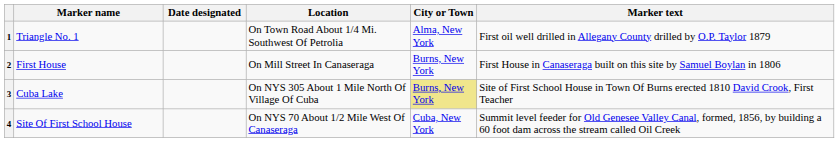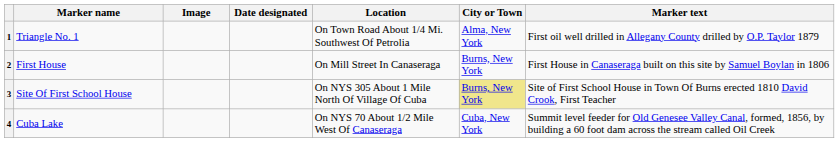+ column: Image
3 | Marker name: Cuba Lake -> Site Of First School House
4 | Marker name: Site Of First School House -> Cuba Lake
